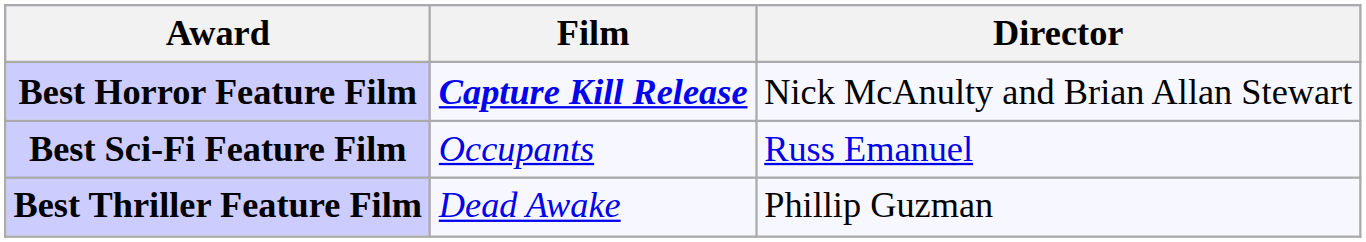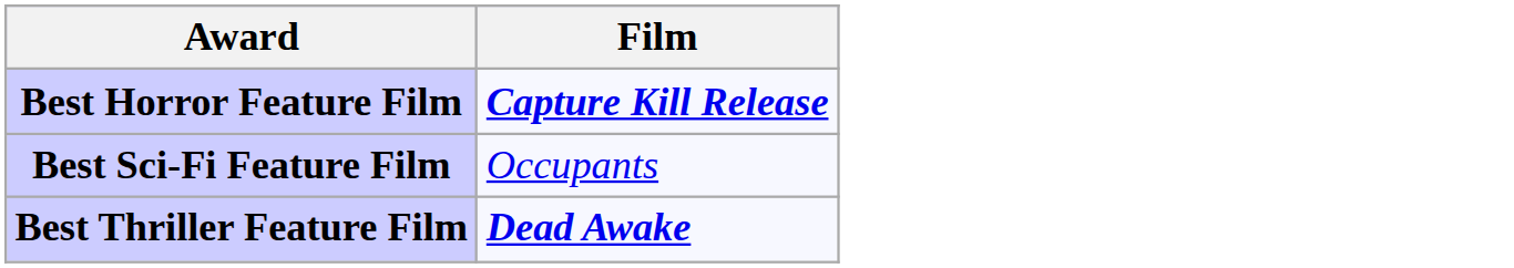- column: Director | Nick McAnulty and Brian Allan Stewart | Russ Emanuel | Phillip Guzman
Best Thriller Feature Film | Film: normal -> bold
